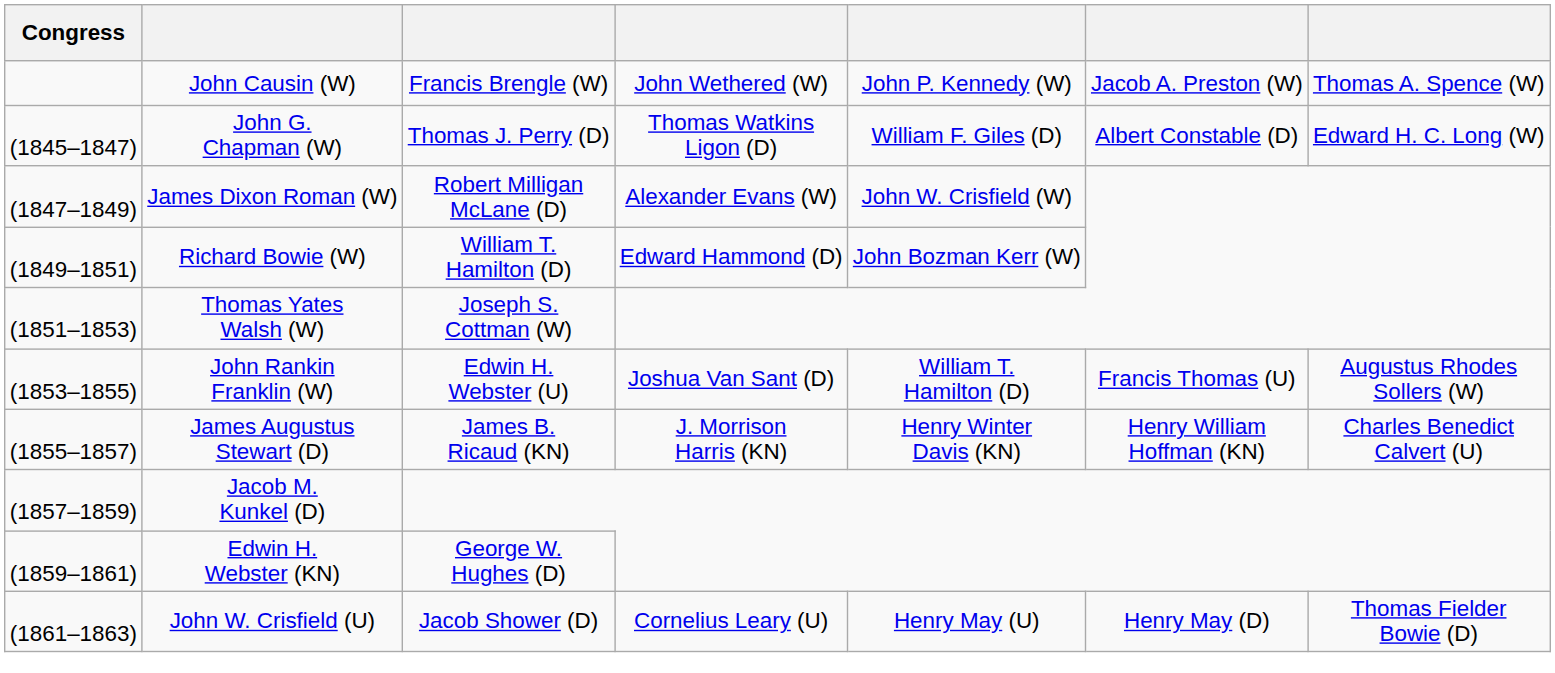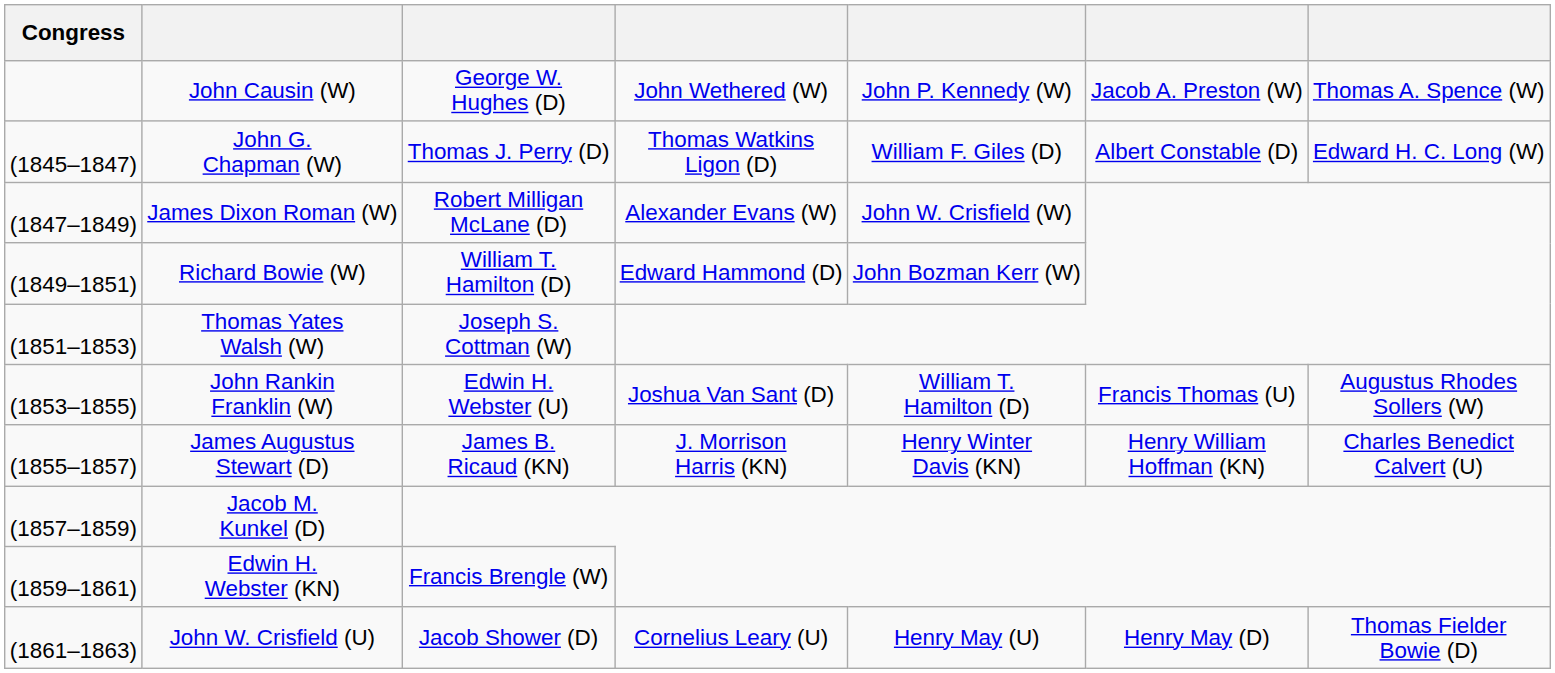John Causin (W) | column 3: Francis Brengle (W) -> George W. Hughes (D)
Edwin H. Webster (KN) | column 3: George W. Hughes (D) -> Francis Brengle (W)
